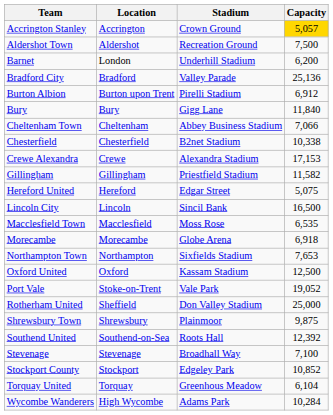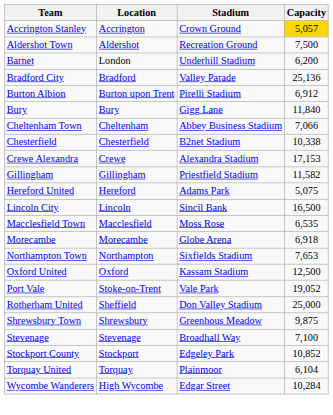Hereford United | Stadium: Edgar Street -> Adams Park
Shrewsbury Town | Stadium: Plainmoor -> Greenhous Meadow
- row: Southend United | Southend-on-Sea | Roots Hall | 12,392
Torquay United | Stadium: Greenhous Meadow -> Plainmoor
Wycombe Wanderers | Stadium: Adams Park -> Edgar Street
